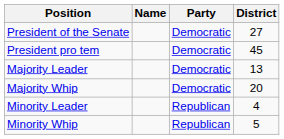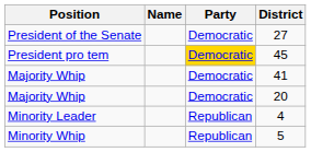45 | Party: no background -> gold background
- row: Majority Leader | Democratic | 13
+ row: Majority Whip | Democratic | 41
